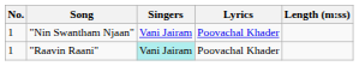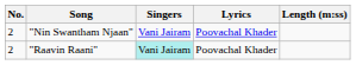"Nin Swantham Njaan" | No.: 1 -> 2
"Raavin Raani" | No.: 1 -> 2
